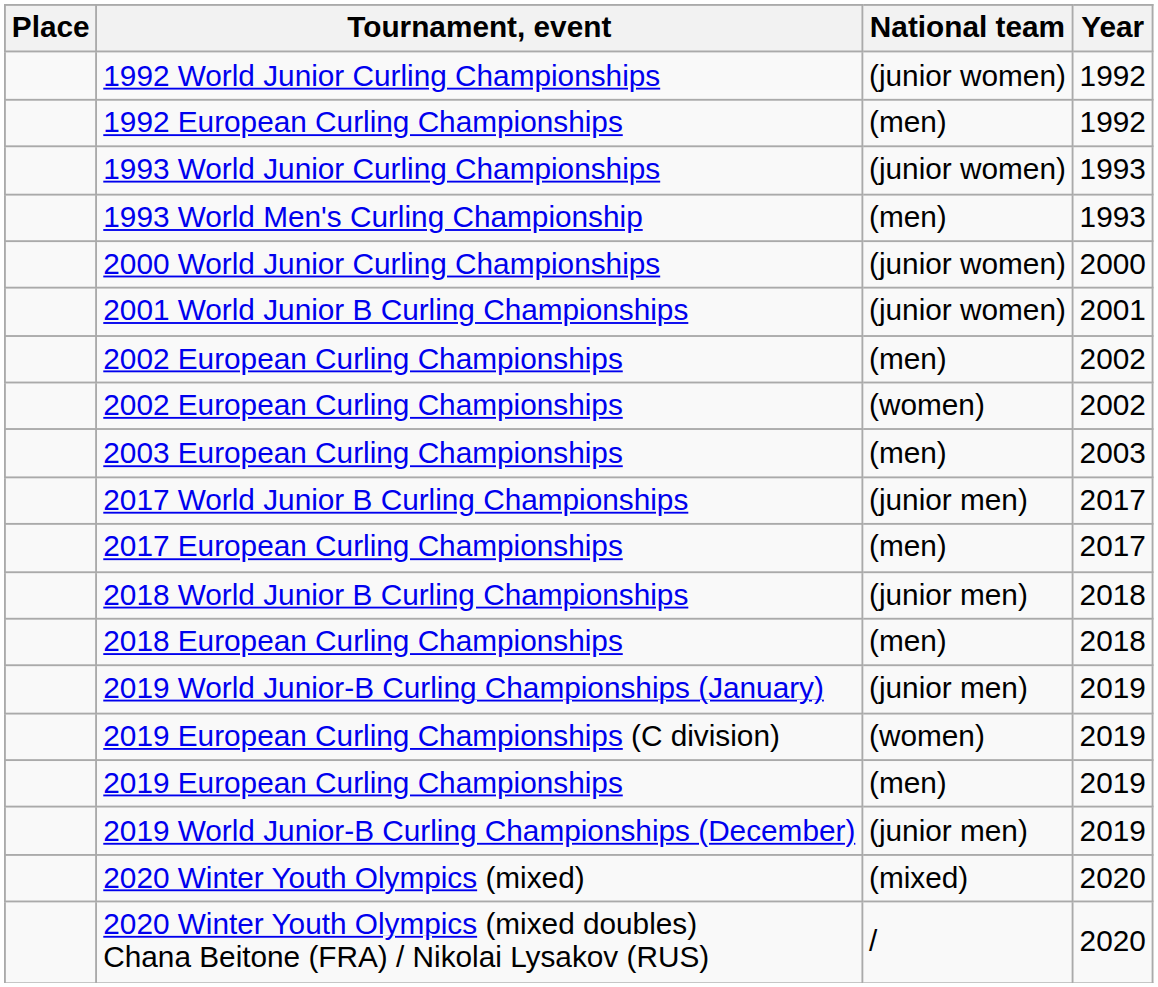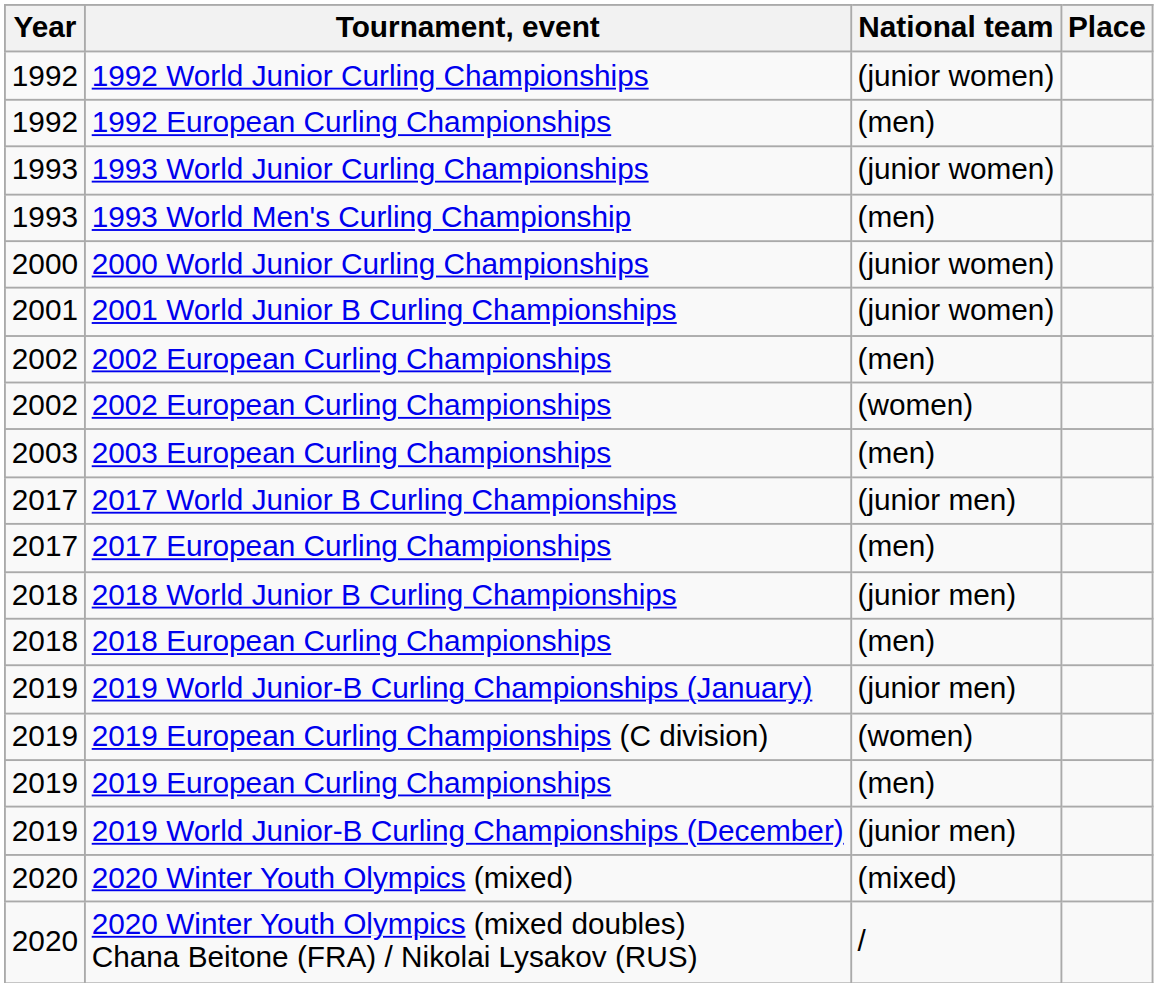columns swapped: Year <-> Place
